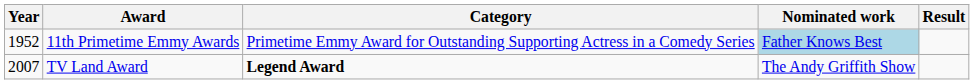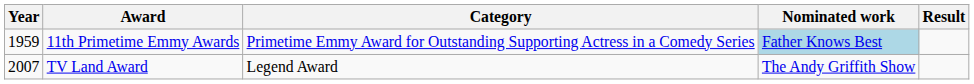11th Primetime Emmy Awards | Year: 1952 -> 1959
TV Land Award | Category: bold -> normal
